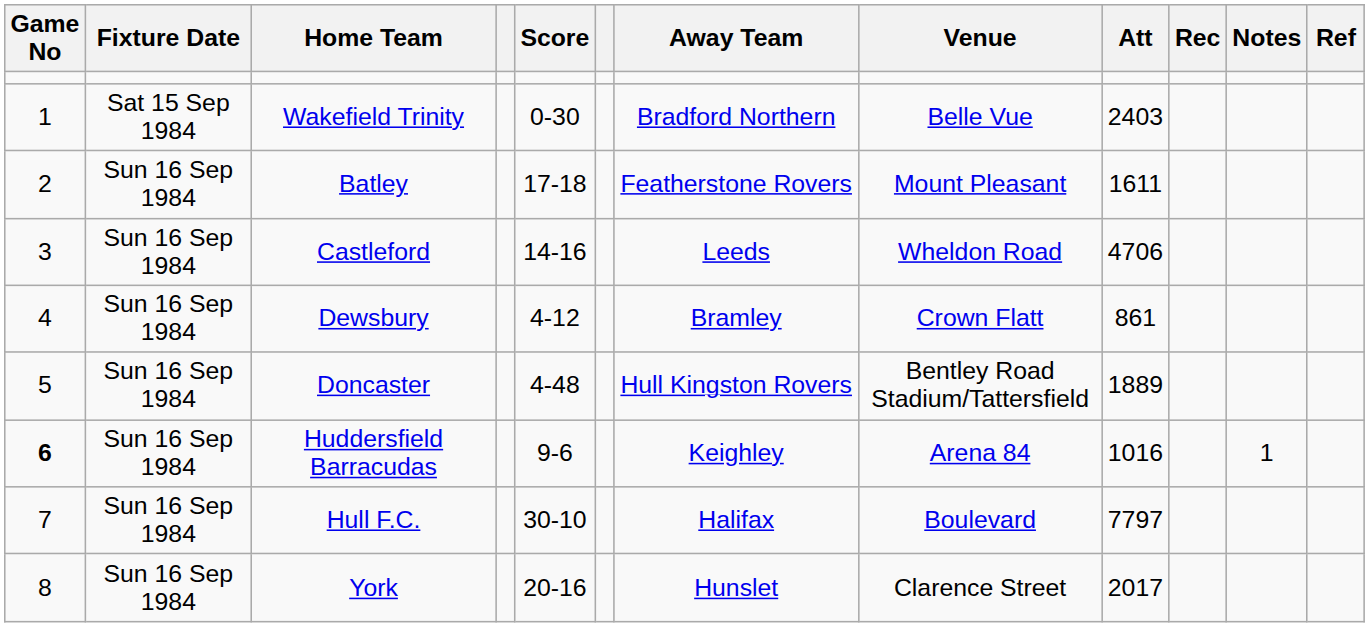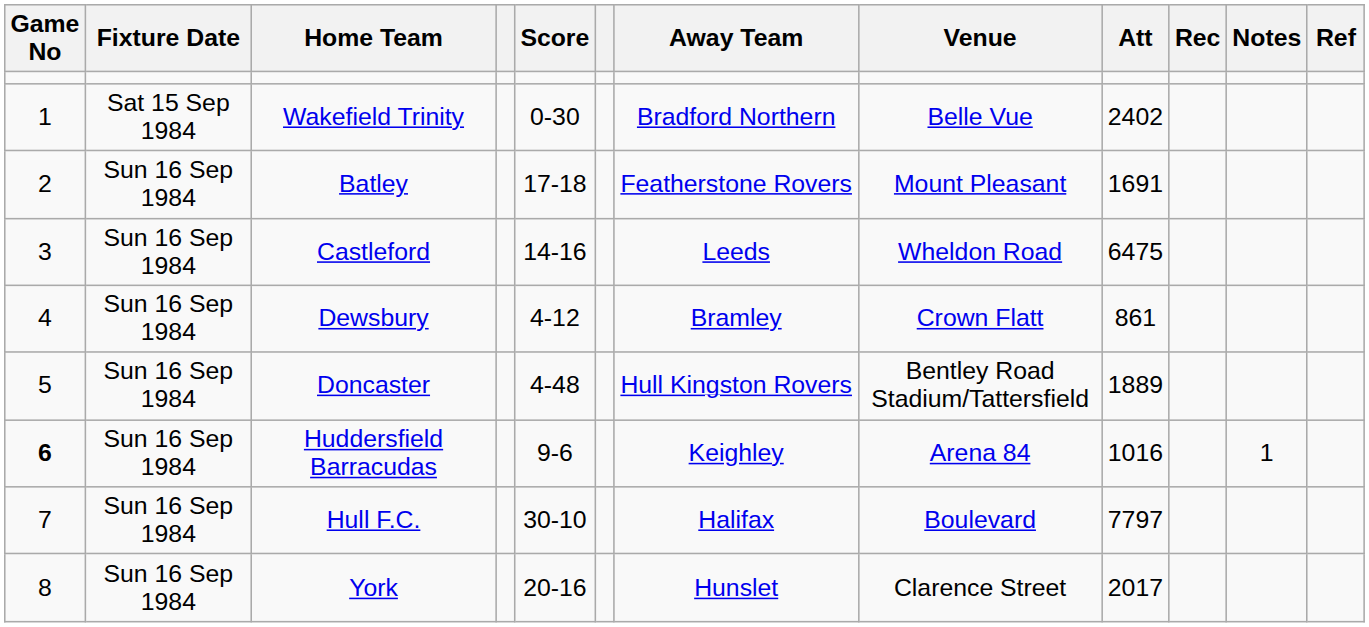Wakefield Trinity | Att: 2403 -> 2402
Batley | Att: 1611 -> 1691
Castleford | Att: 4706 -> 6475
